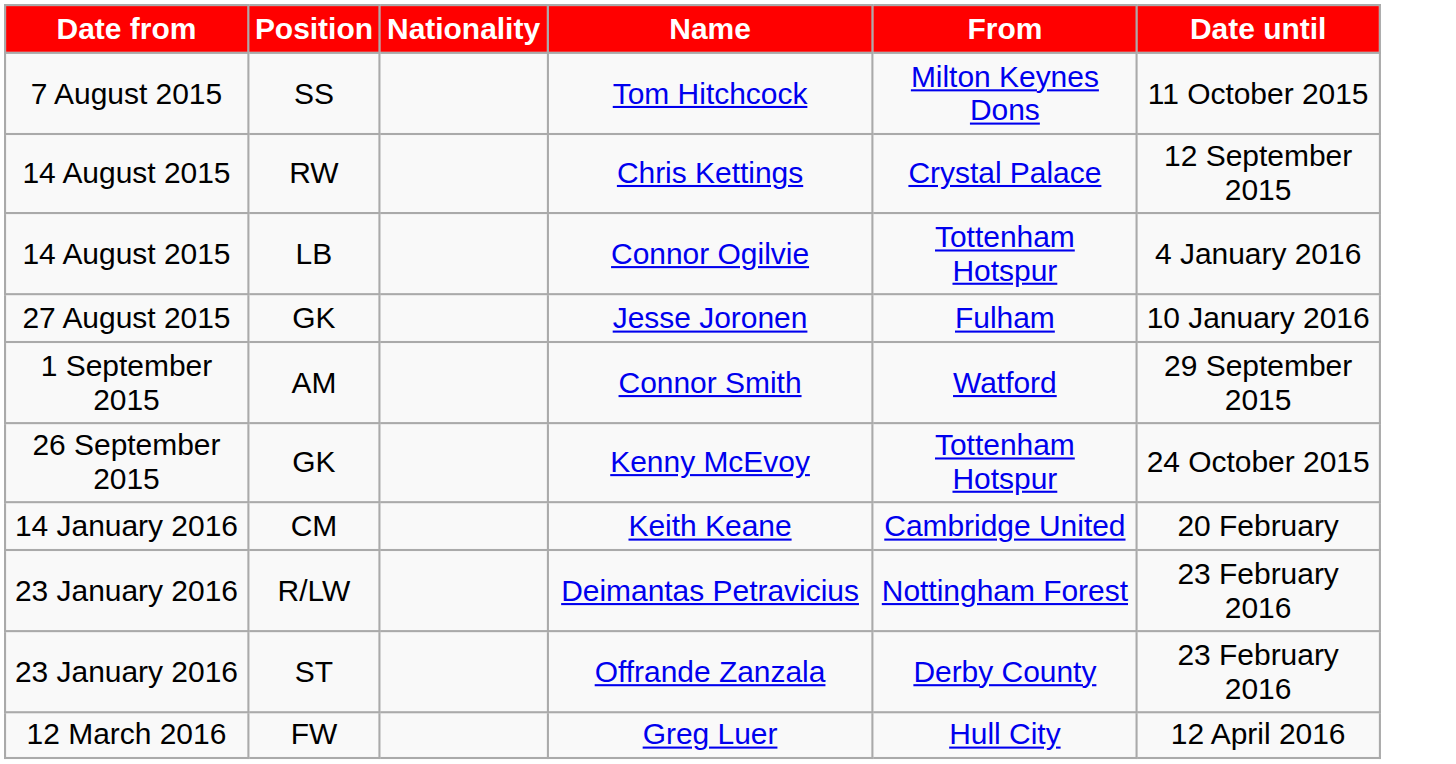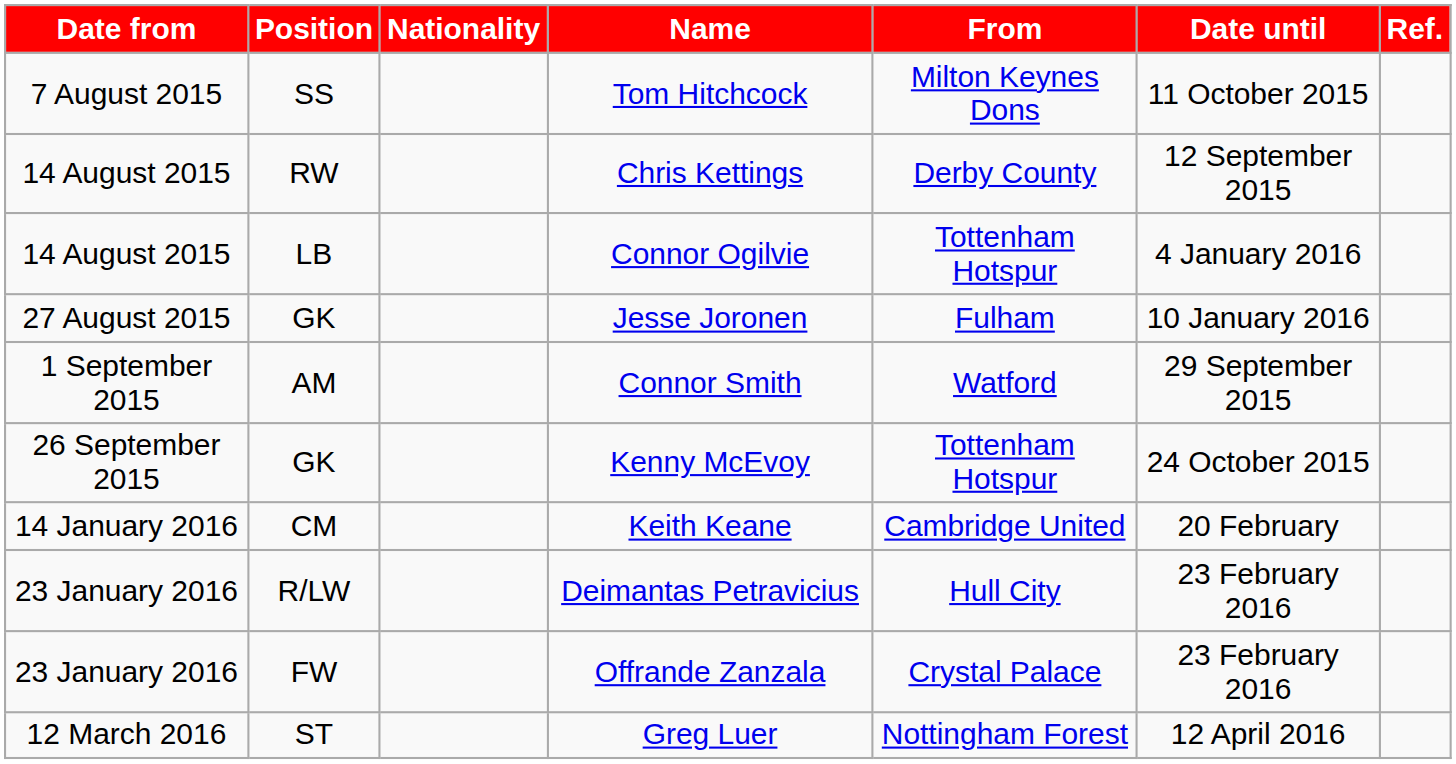+ column: Ref.
Chris Kettings | From: Crystal Palace -> Derby County
Deimantas Petravicius | From: Nottingham Forest -> Hull City
Offrande Zanzala | Position: ST -> FW
Offrande Zanzala | From: Derby County -> Crystal Palace
Greg Luer | Position: FW -> ST
Greg Luer | From: Hull City -> Nottingham Forest
